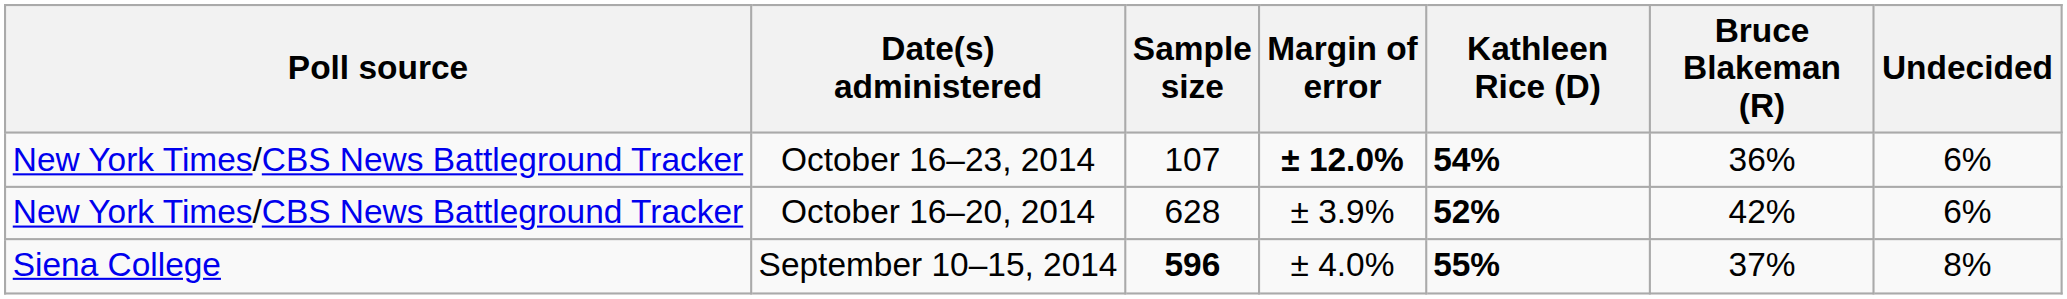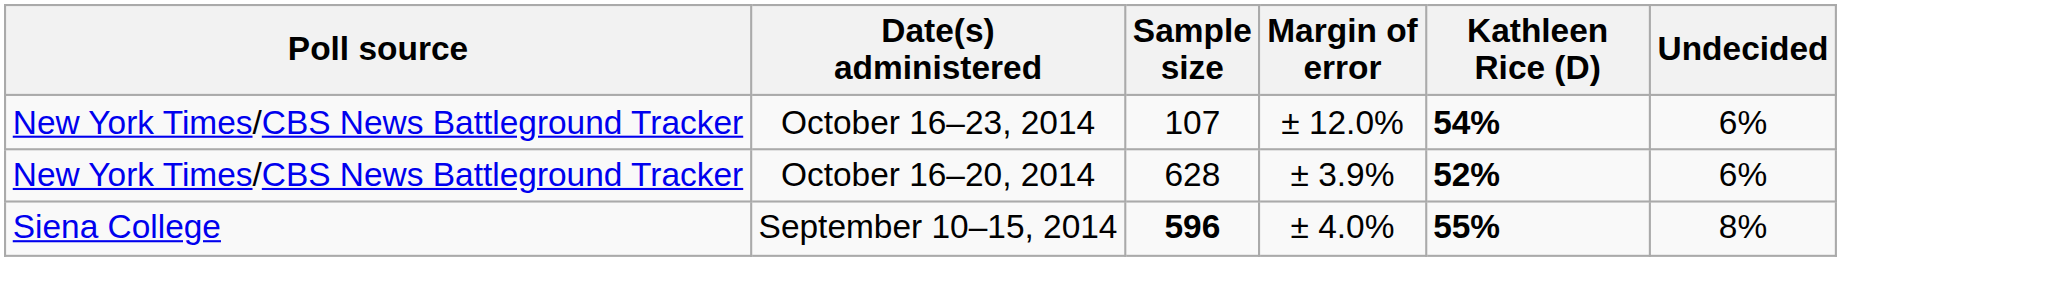- column: Bruce Blakeman (R) | 36% | 42% | 37%
October 16–23, 2014 | Margin of error: bold -> normal
